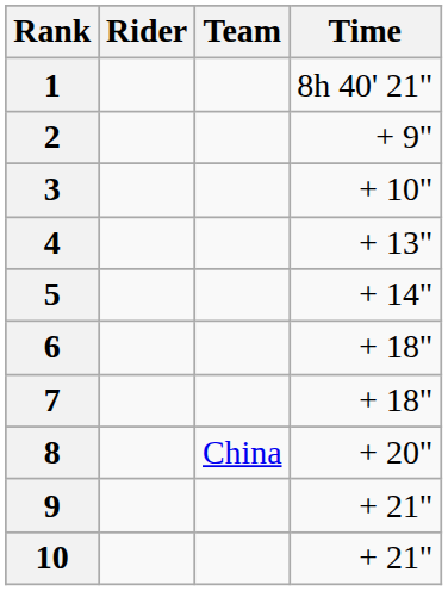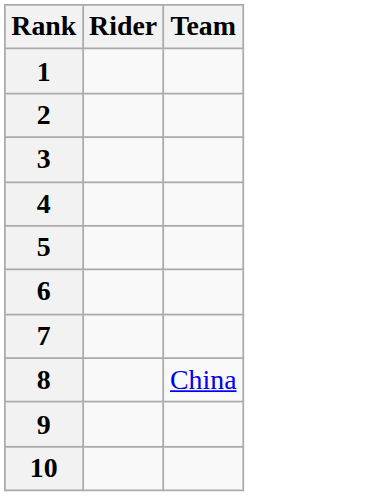- column: Time | 8h 40' 21" | + 9" | + 10" | + 13" | + 14" | + 18" | + 18" | + 20" | + 21" | + 21"
